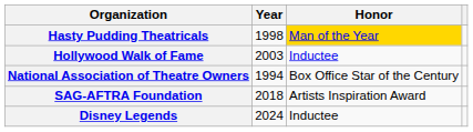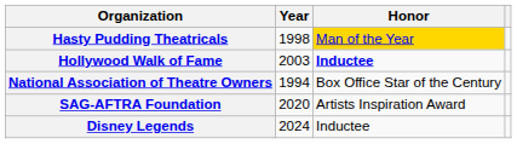Hollywood Walk of Fame | Honor: normal -> bold
SAG-AFTRA Foundation | Year: 2018 -> 2020
